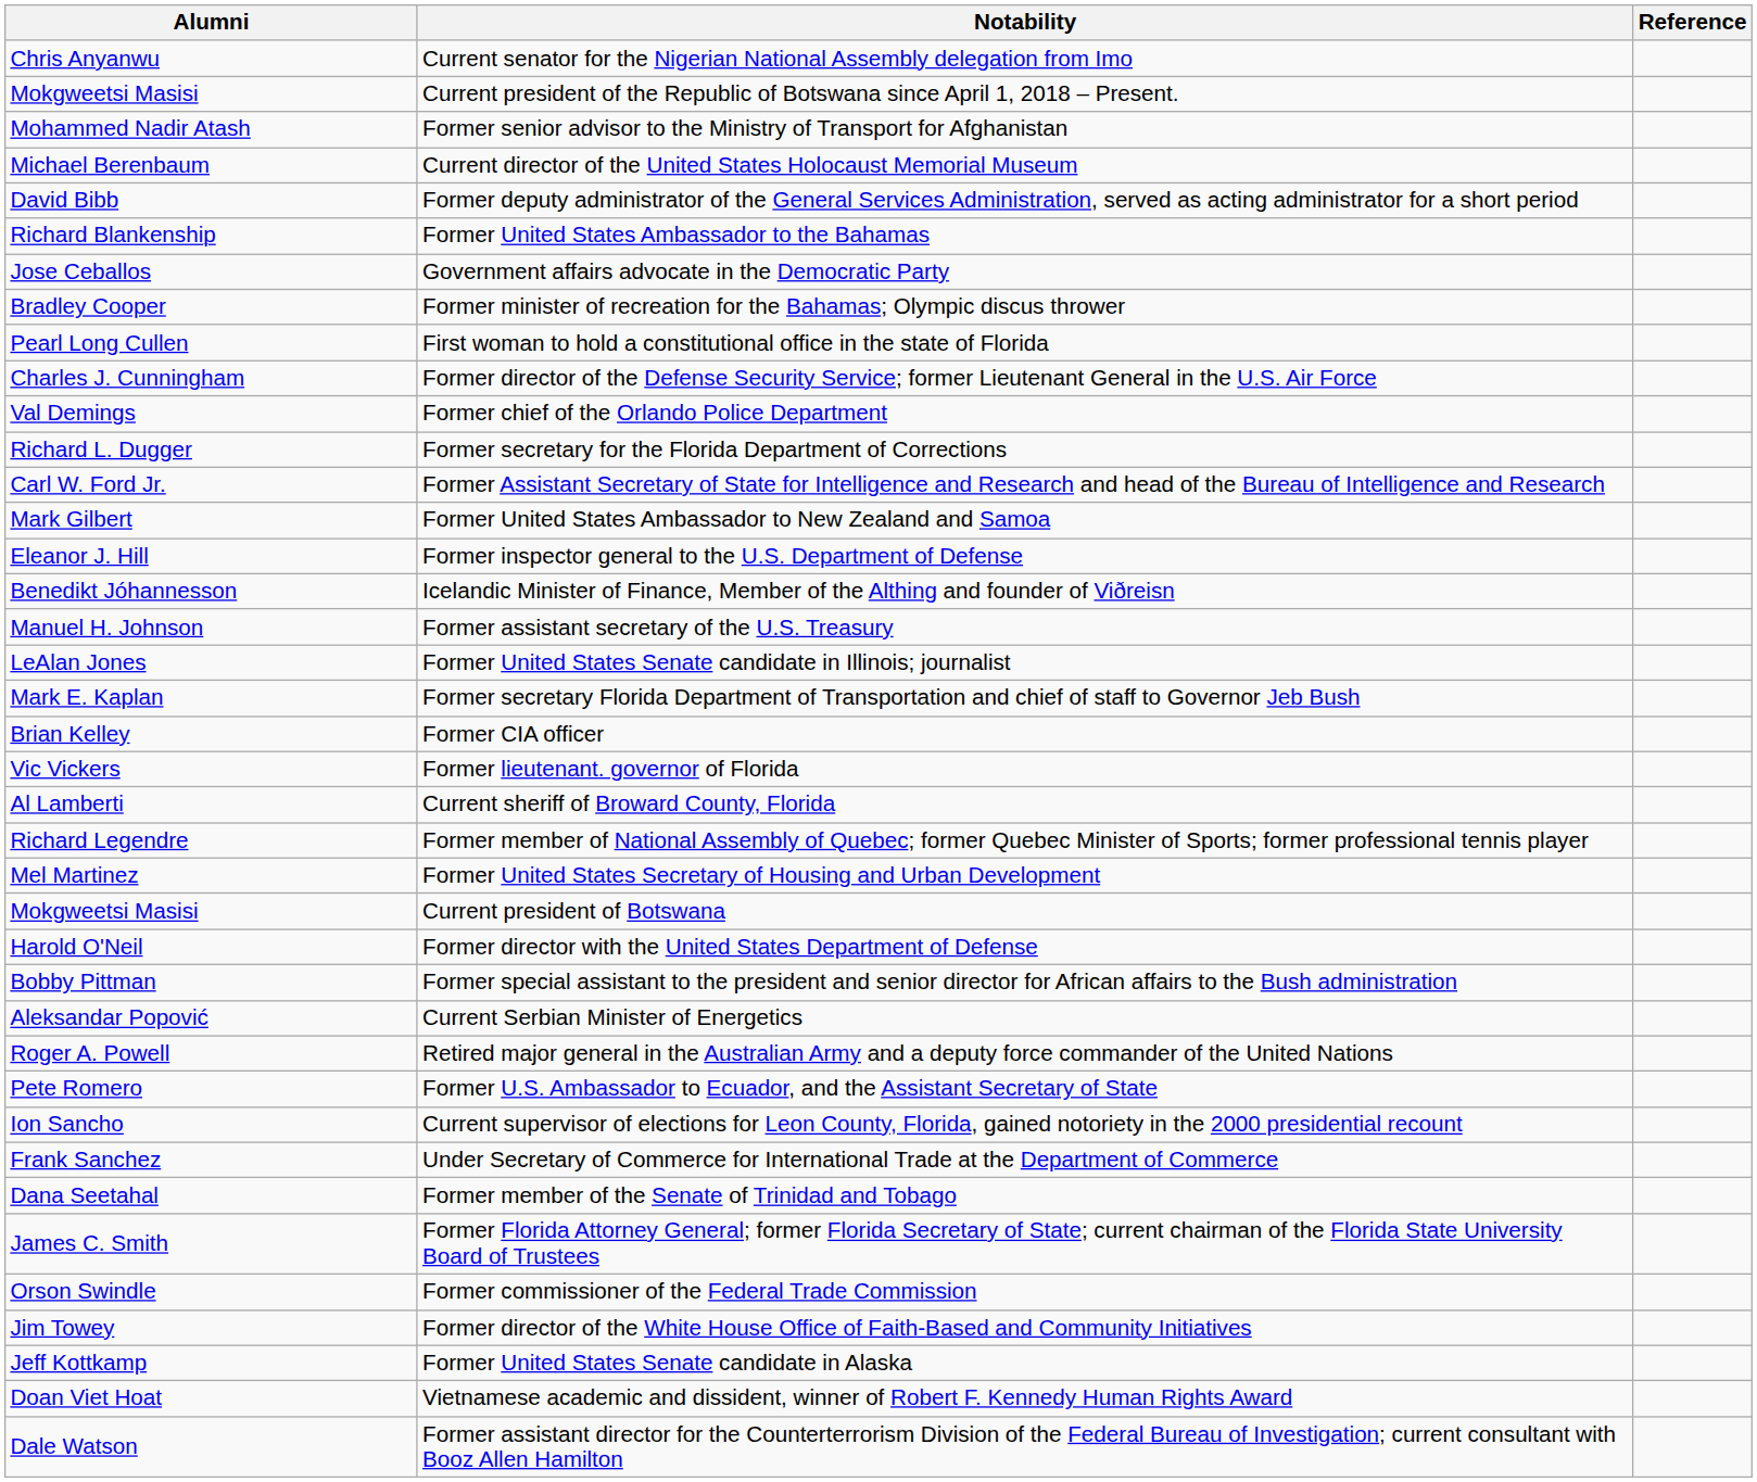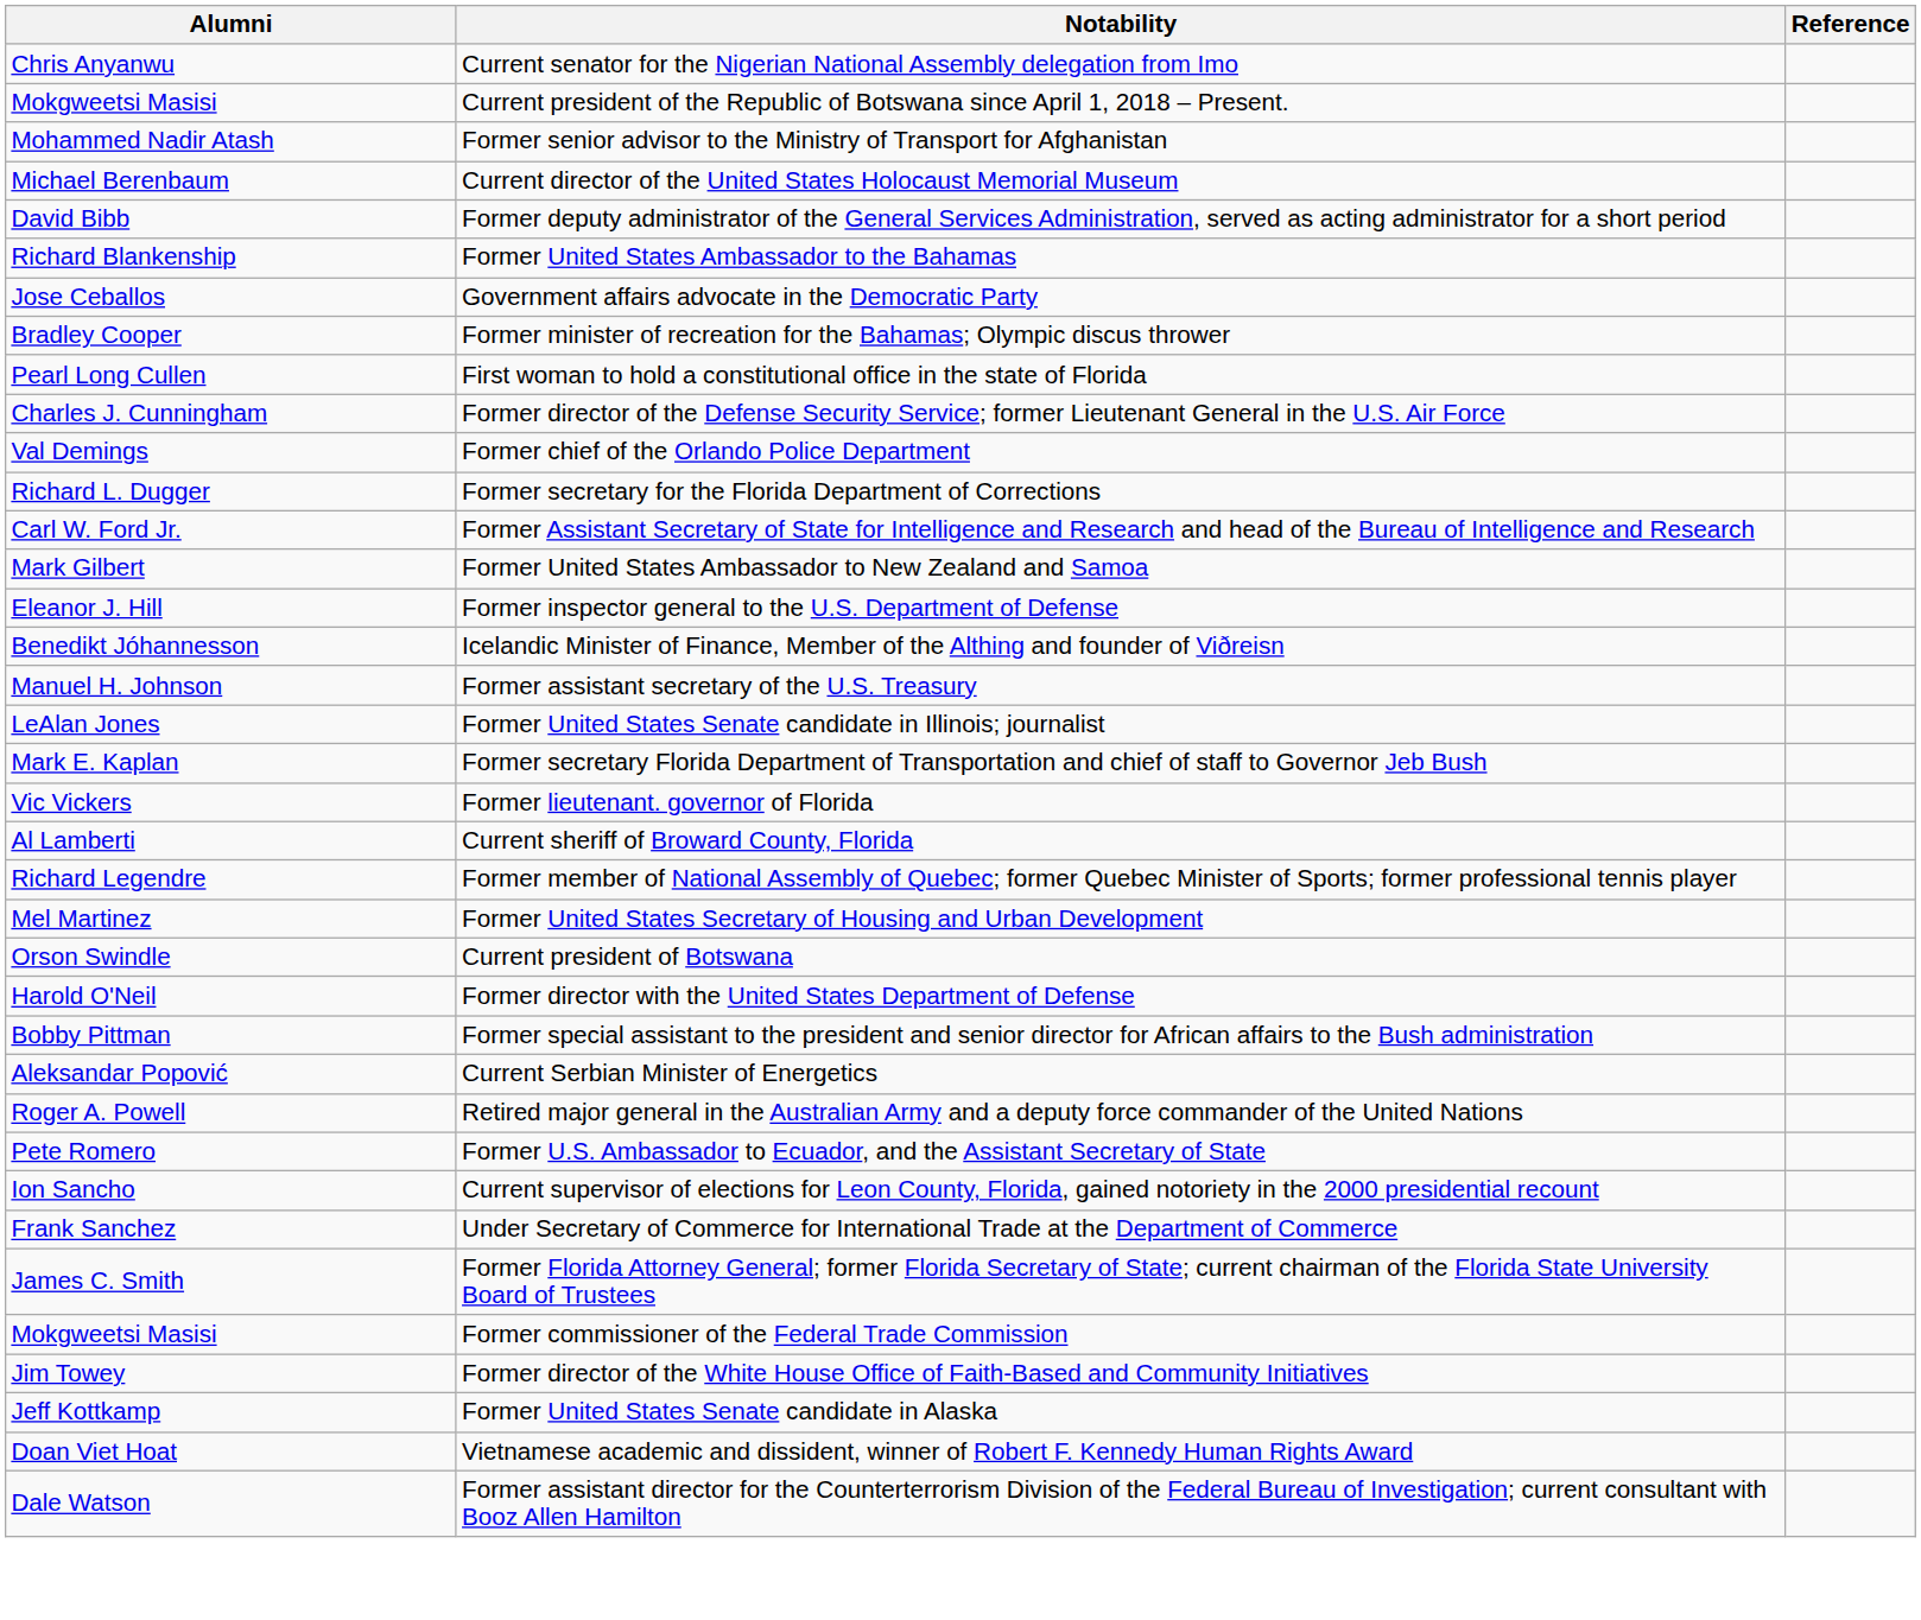- row: Brian Kelley | Former CIA officer
Current president of Botswana | Alumni: Mokgweetsi Masisi -> Orson Swindle
- row: Dana Seetahal | Former member of the Senate of Trinidad and Tobago
Former commissioner of the Federal Trade Commission | Alumni: Orson Swindle -> Mokgweetsi Masisi
